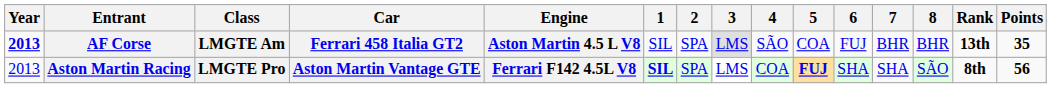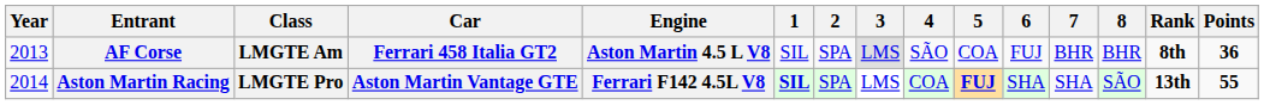AF Corse | Year: bold -> normal
AF Corse | Rank: 13th -> 8th
AF Corse | Points: 35 -> 36
Aston Martin Racing | Year: 2013 -> 2014
Aston Martin Racing | Rank: 8th -> 13th
Aston Martin Racing | Points: 56 -> 55
